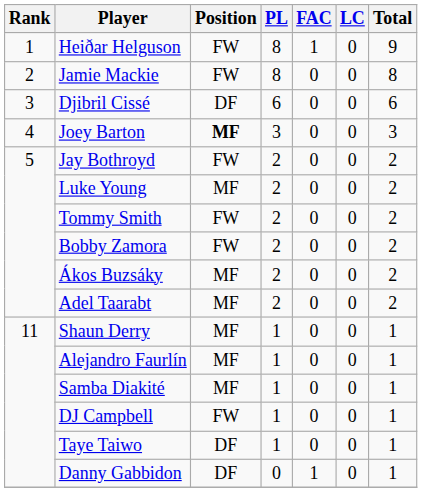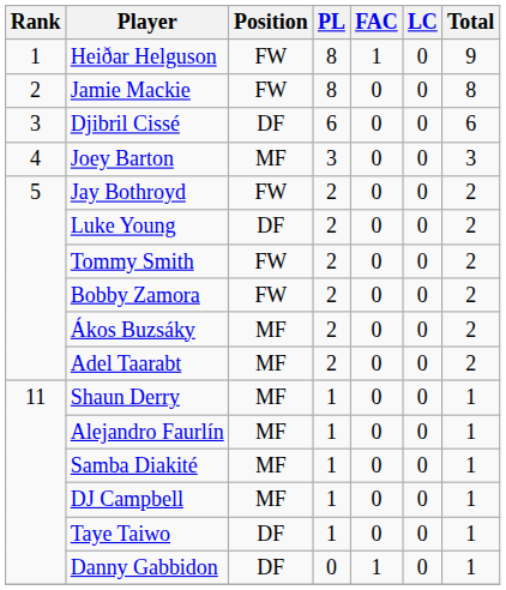Joey Barton | Position: bold -> normal
Luke Young | Position: MF -> DF
DJ Campbell | Position: FW -> MF
